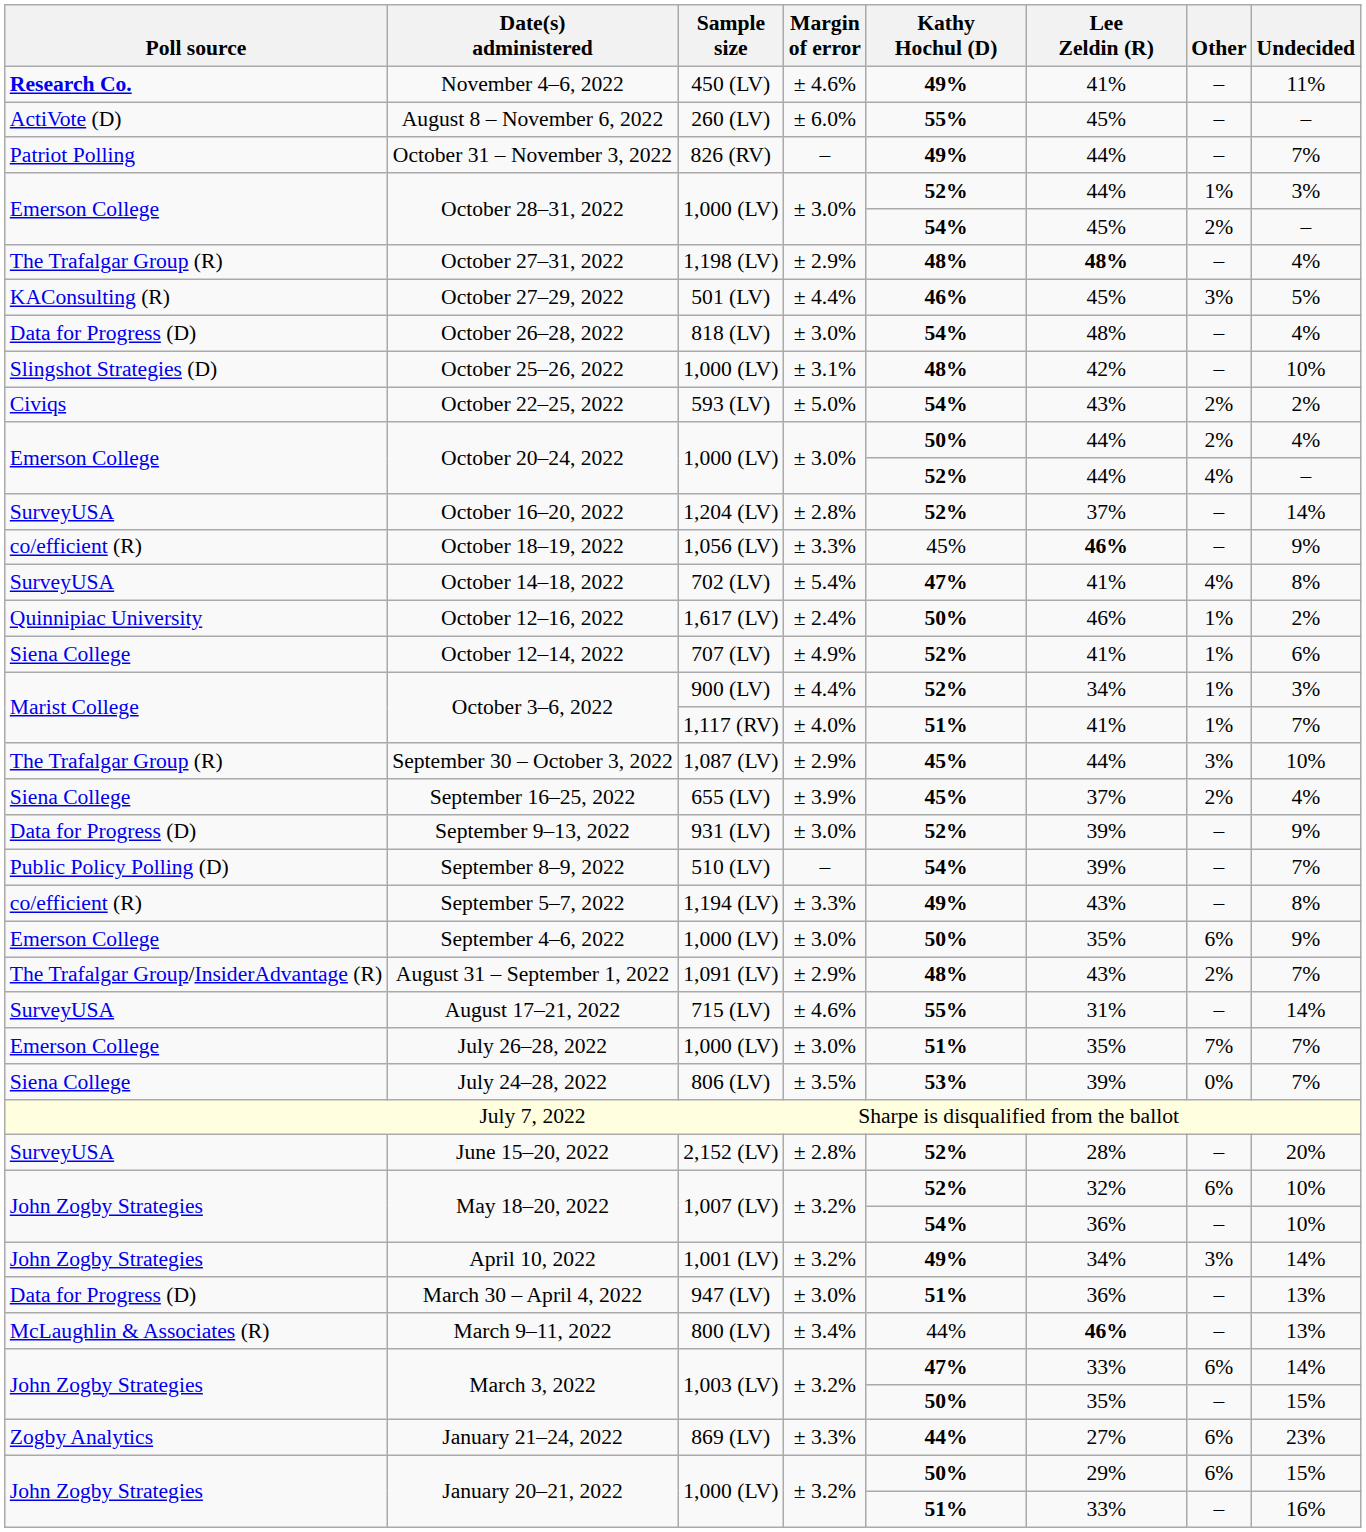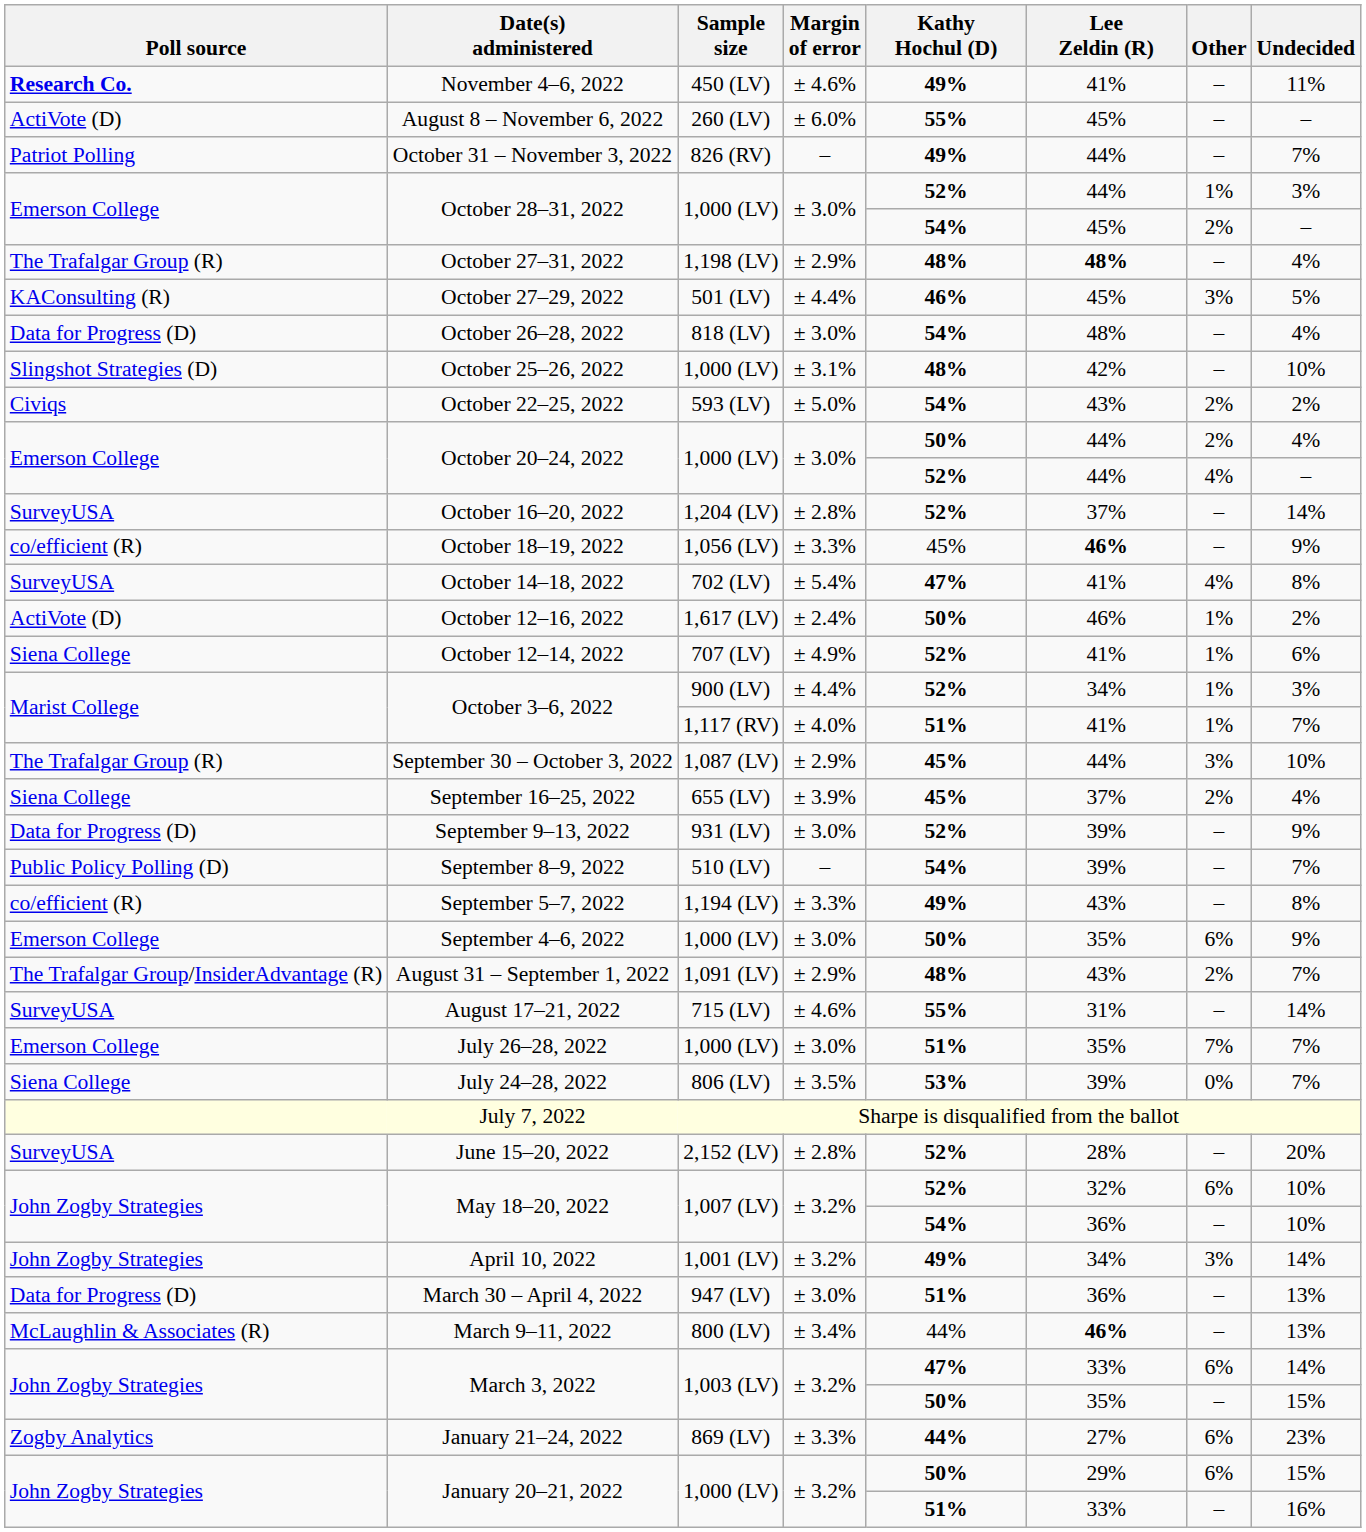October 12–16, 2022 | Poll source: Quinnipiac University -> ActiVote (D)
